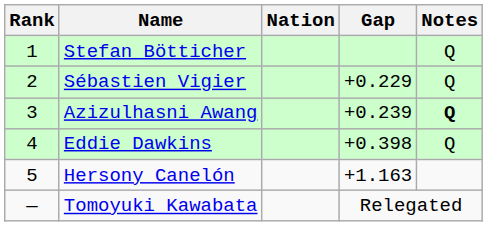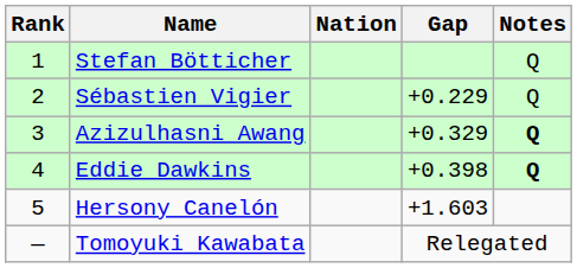Azizulhasni Awang | Gap: +0.239 -> +0.329
Eddie Dawkins | Notes: normal -> bold
Hersony Canelón | Gap: +1.163 -> +1.603
